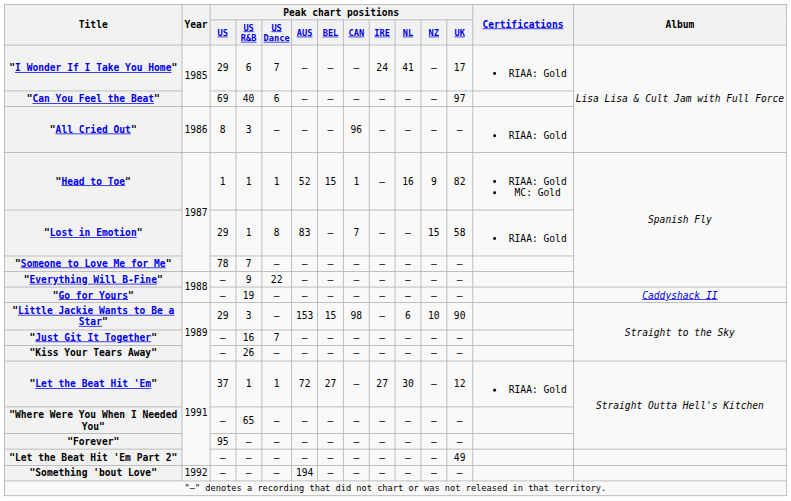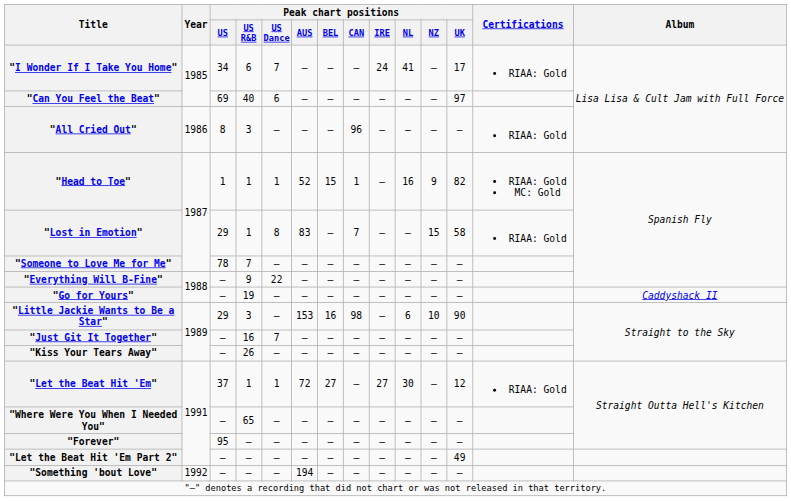"I Wonder If I Take You Home" | Peak chart positions / US: 29 -> 34
"Little Jackie Wants to Be a Star" | Peak chart positions / BEL: 15 -> 16
